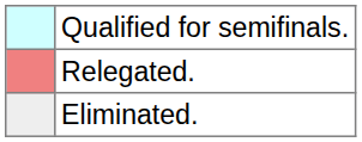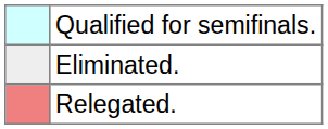rows swapped: Eliminated. <-> Relegated.
